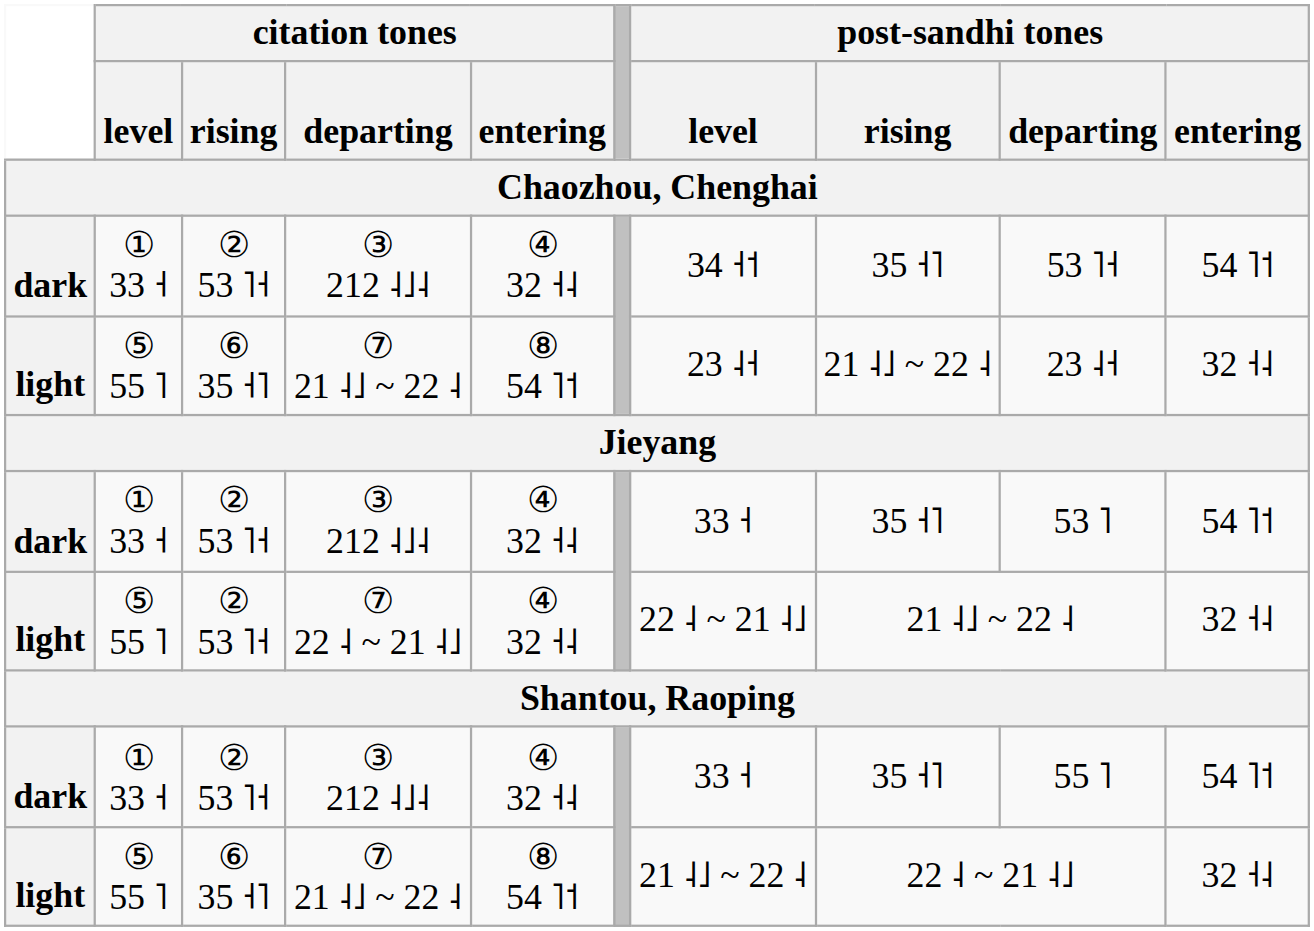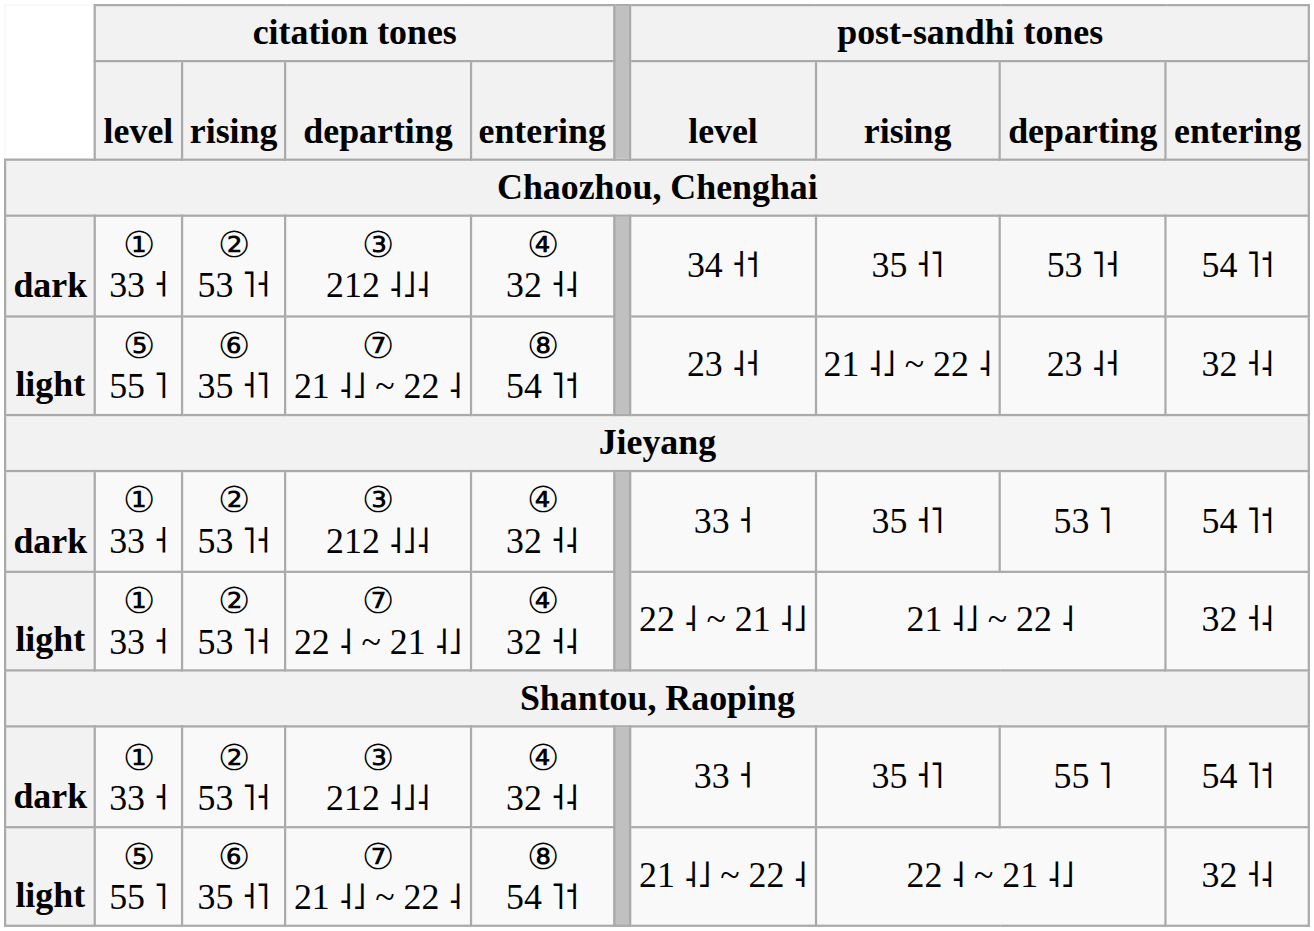⑦ 22 ˨ ~ 21 ˨˩ | citation tones / level: ⑤ 55 ˥ -> ① 33 ˧
